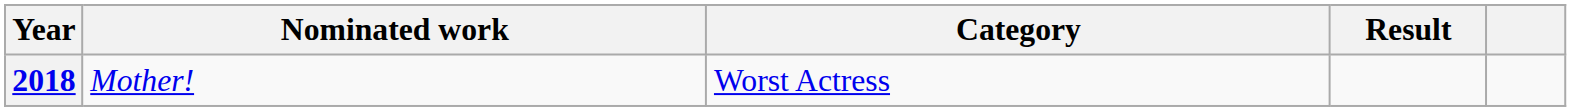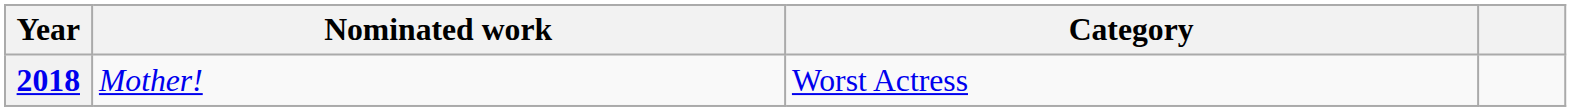- column: Result
